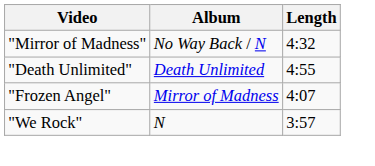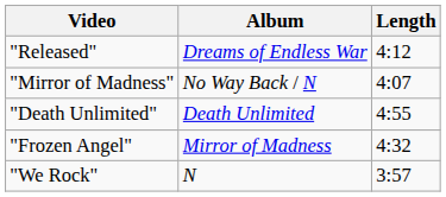+ row: "Released" | Dreams of Endless War | 4:12
"Mirror of Madness" | Length: 4:32 -> 4:07
"Frozen Angel" | Length: 4:07 -> 4:32
